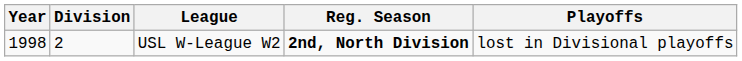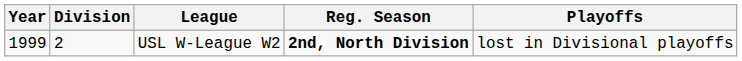USL W-League W2 | Year: 1998 -> 1999
